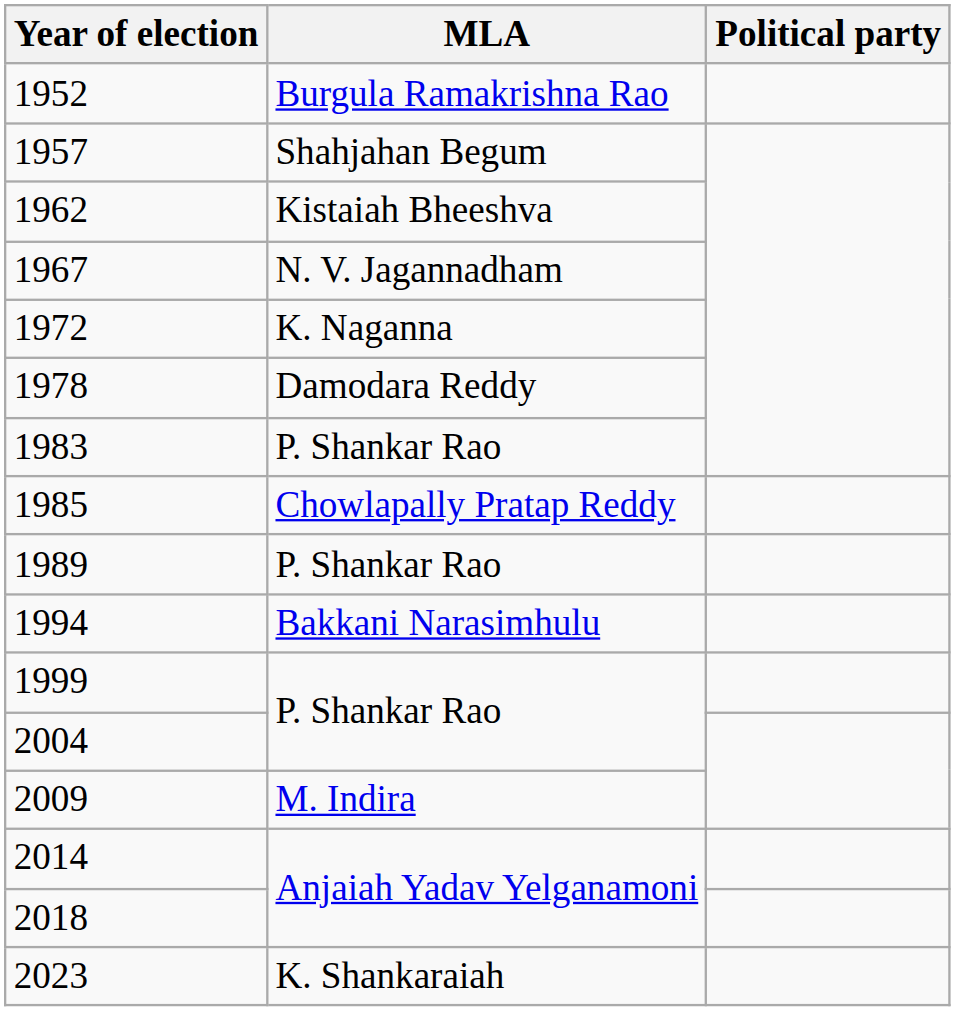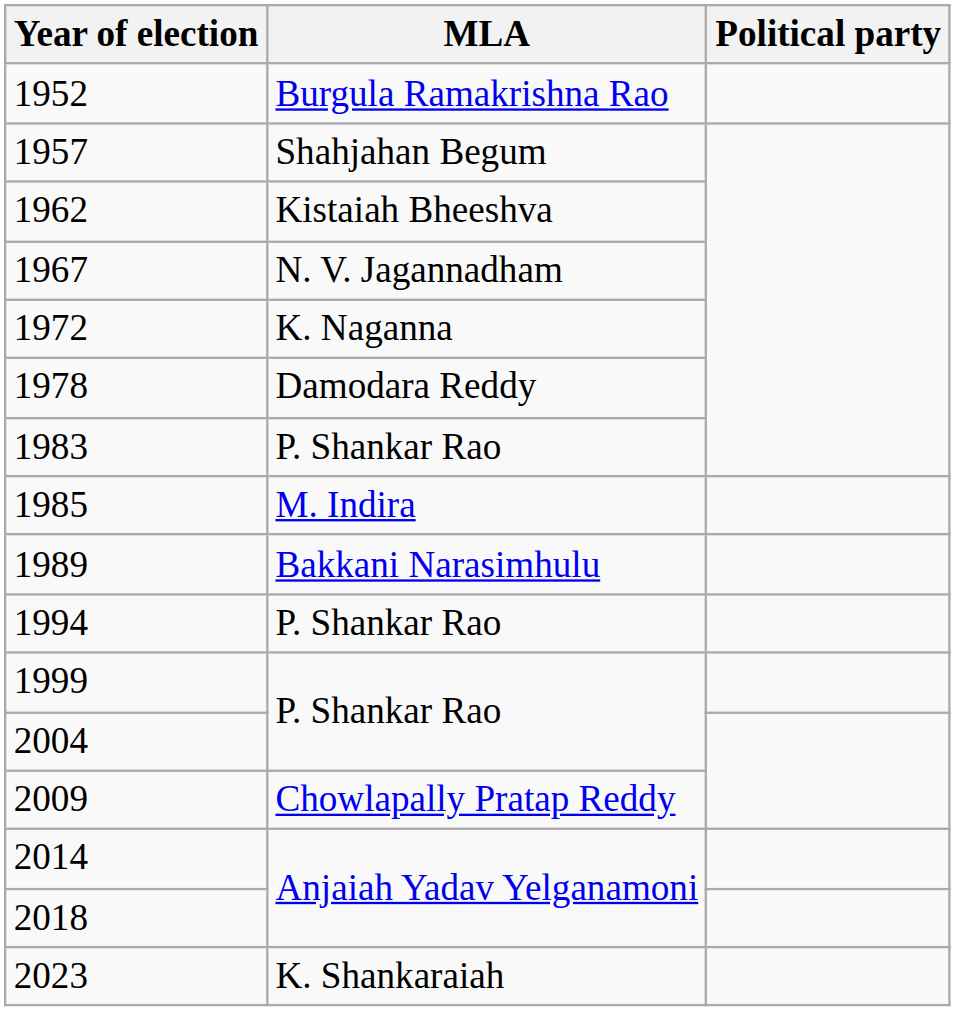1985 | MLA: Chowlapally Pratap Reddy -> M. Indira
1989 | MLA: P. Shankar Rao -> Bakkani Narasimhulu
1994 | MLA: Bakkani Narasimhulu -> P. Shankar Rao
2009 | MLA: M. Indira -> Chowlapally Pratap Reddy
